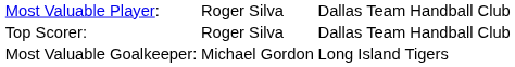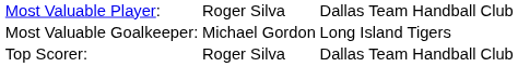rows swapped: Most Valuable Goalkeeper: <-> Top Scorer:
